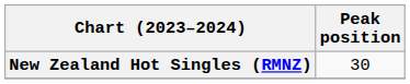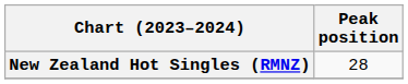New Zealand Hot Singles (RMNZ) | Peak position: 30 -> 28
